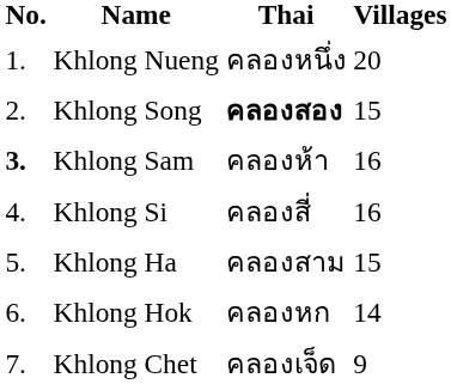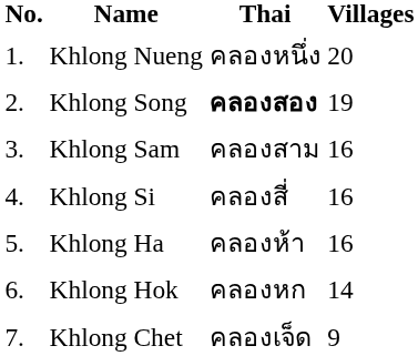Khlong Song | Villages: 15 -> 19
Khlong Sam | No.: bold -> normal
Khlong Sam | Thai: คลองห้า -> คลองสาม
Khlong Ha | Thai: คลองสาม -> คลองห้า
Khlong Ha | Villages: 15 -> 16
